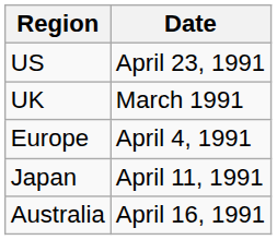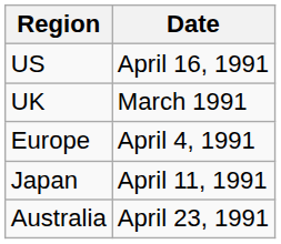US | Date: April 23, 1991 -> April 16, 1991
Australia | Date: April 16, 1991 -> April 23, 1991
